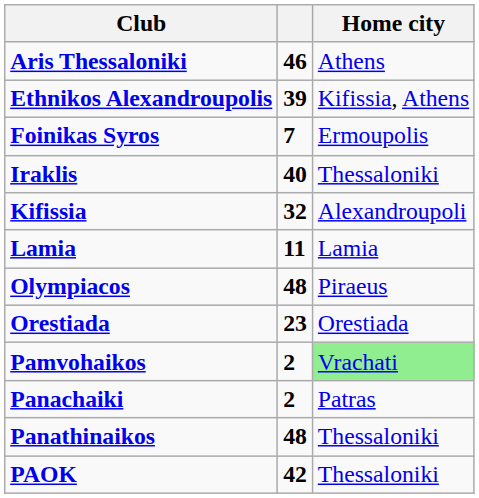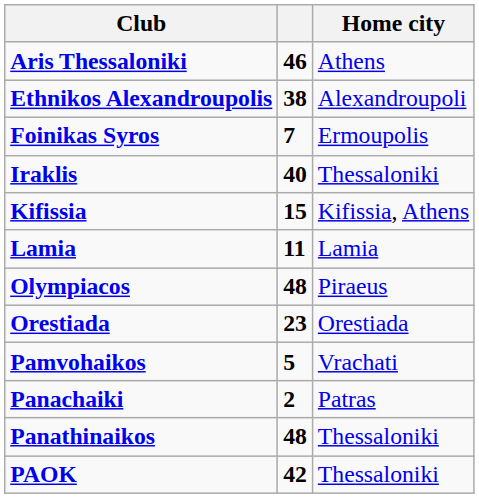Ethnikos Alexandroupolis | column 2: 39 -> 38
Ethnikos Alexandroupolis | Home city: Kifissia, Athens -> Alexandroupoli
Kifissia | column 2: 32 -> 15
Kifissia | Home city: Alexandroupoli -> Kifissia, Athens
Pamvohaikos | column 2: 2 -> 5
Pamvohaikos | Home city: lightgreen background -> no background
